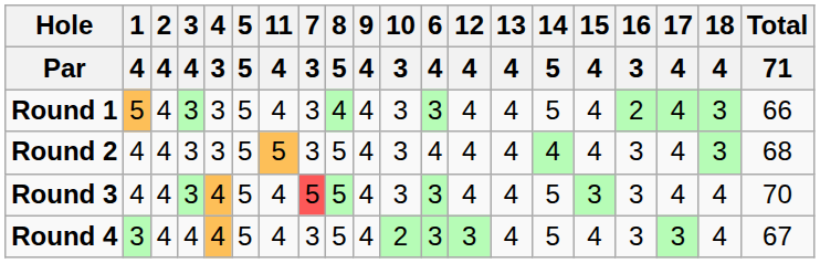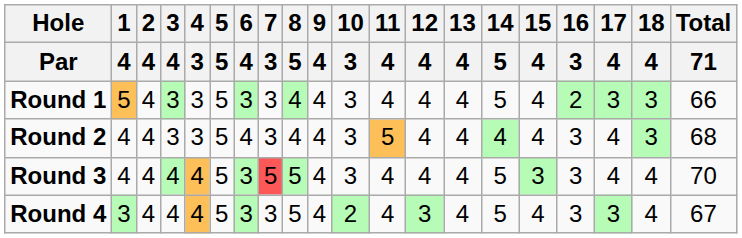columns swapped: 6 / 4 <-> 11 / 4
Round 1 | 17 / 4: 4 -> 3
Round 2 | 8 / 5: 5 -> 4
Round 3 | 3 / 4: 3 -> 4
